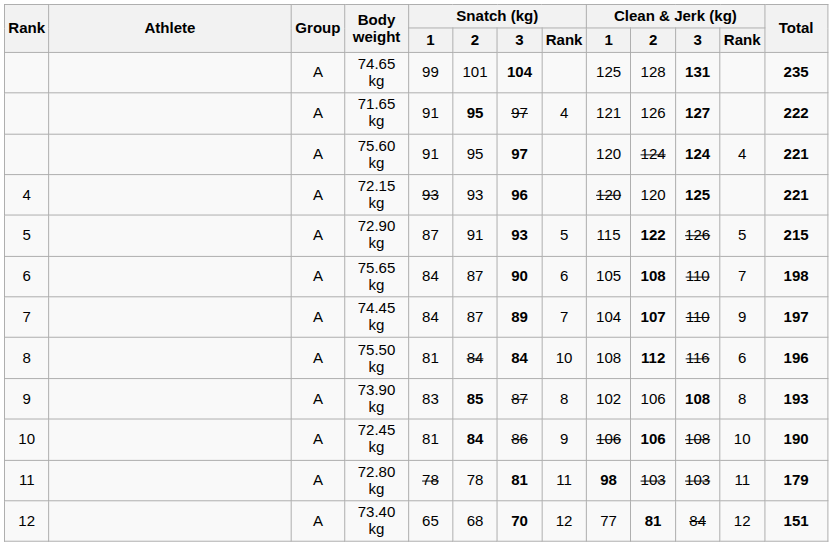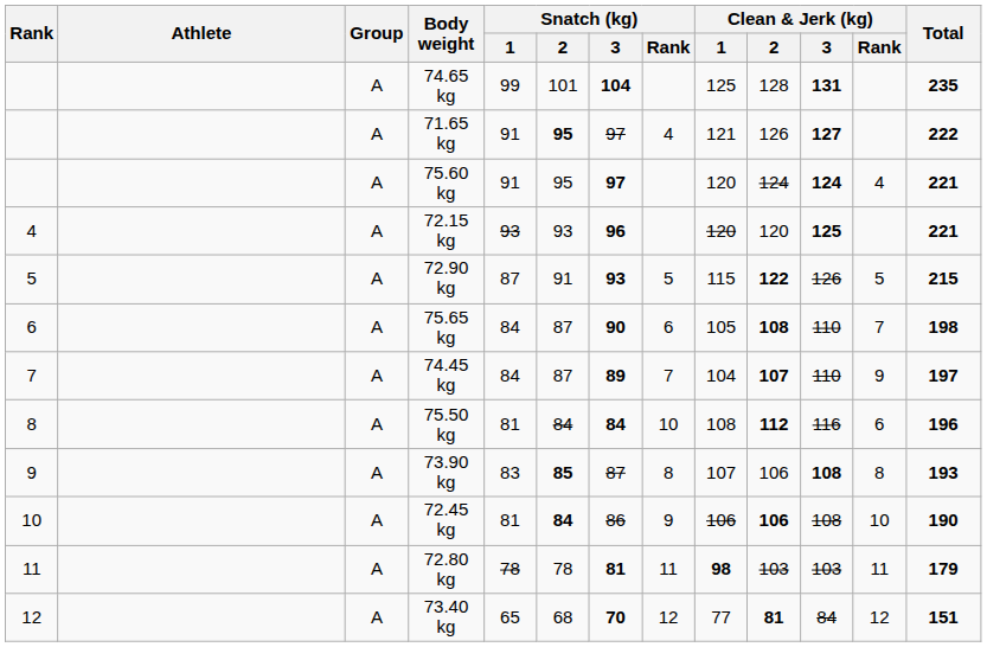73.90 kg | Clean & Jerk (kg) / 1: 102 -> 107
